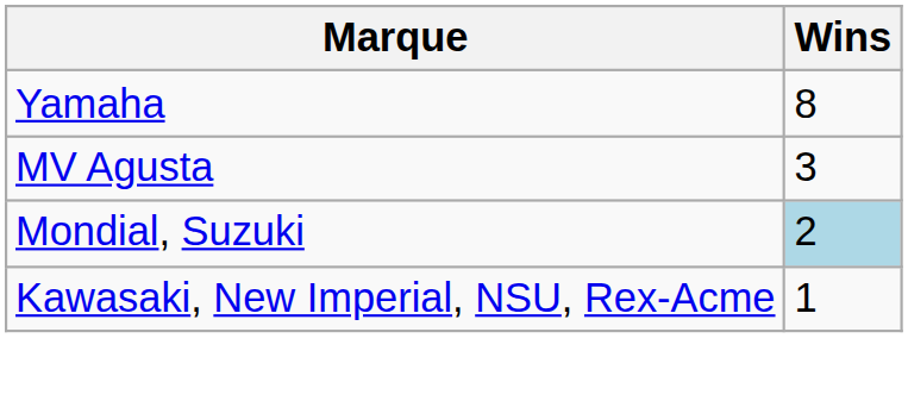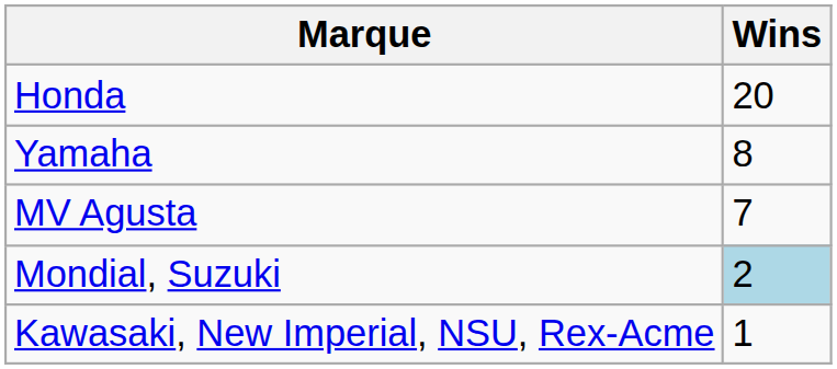+ row: Honda | 20
MV Agusta | Wins: 3 -> 7
